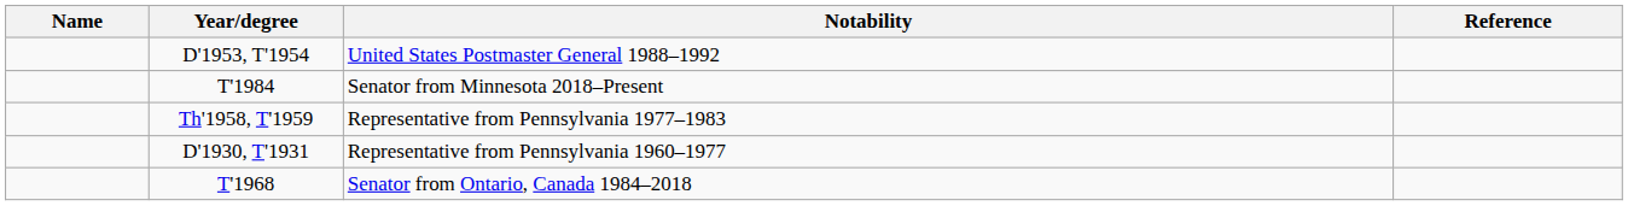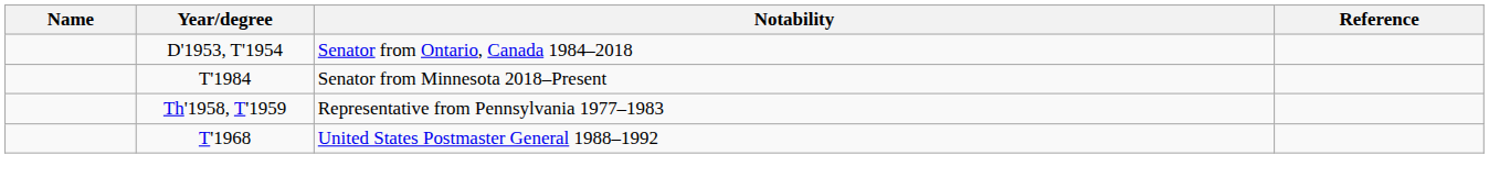D'1953, T'1954 | Notability: United States Postmaster General 1988–1992 -> Senator from Ontario, Canada 1984–2018
- row: D'1930, T'1931 | Representative from Pennsylvania 1960–1977
T'1968 | Notability: Senator from Ontario, Canada 1984–2018 -> United States Postmaster General 1988–1992
